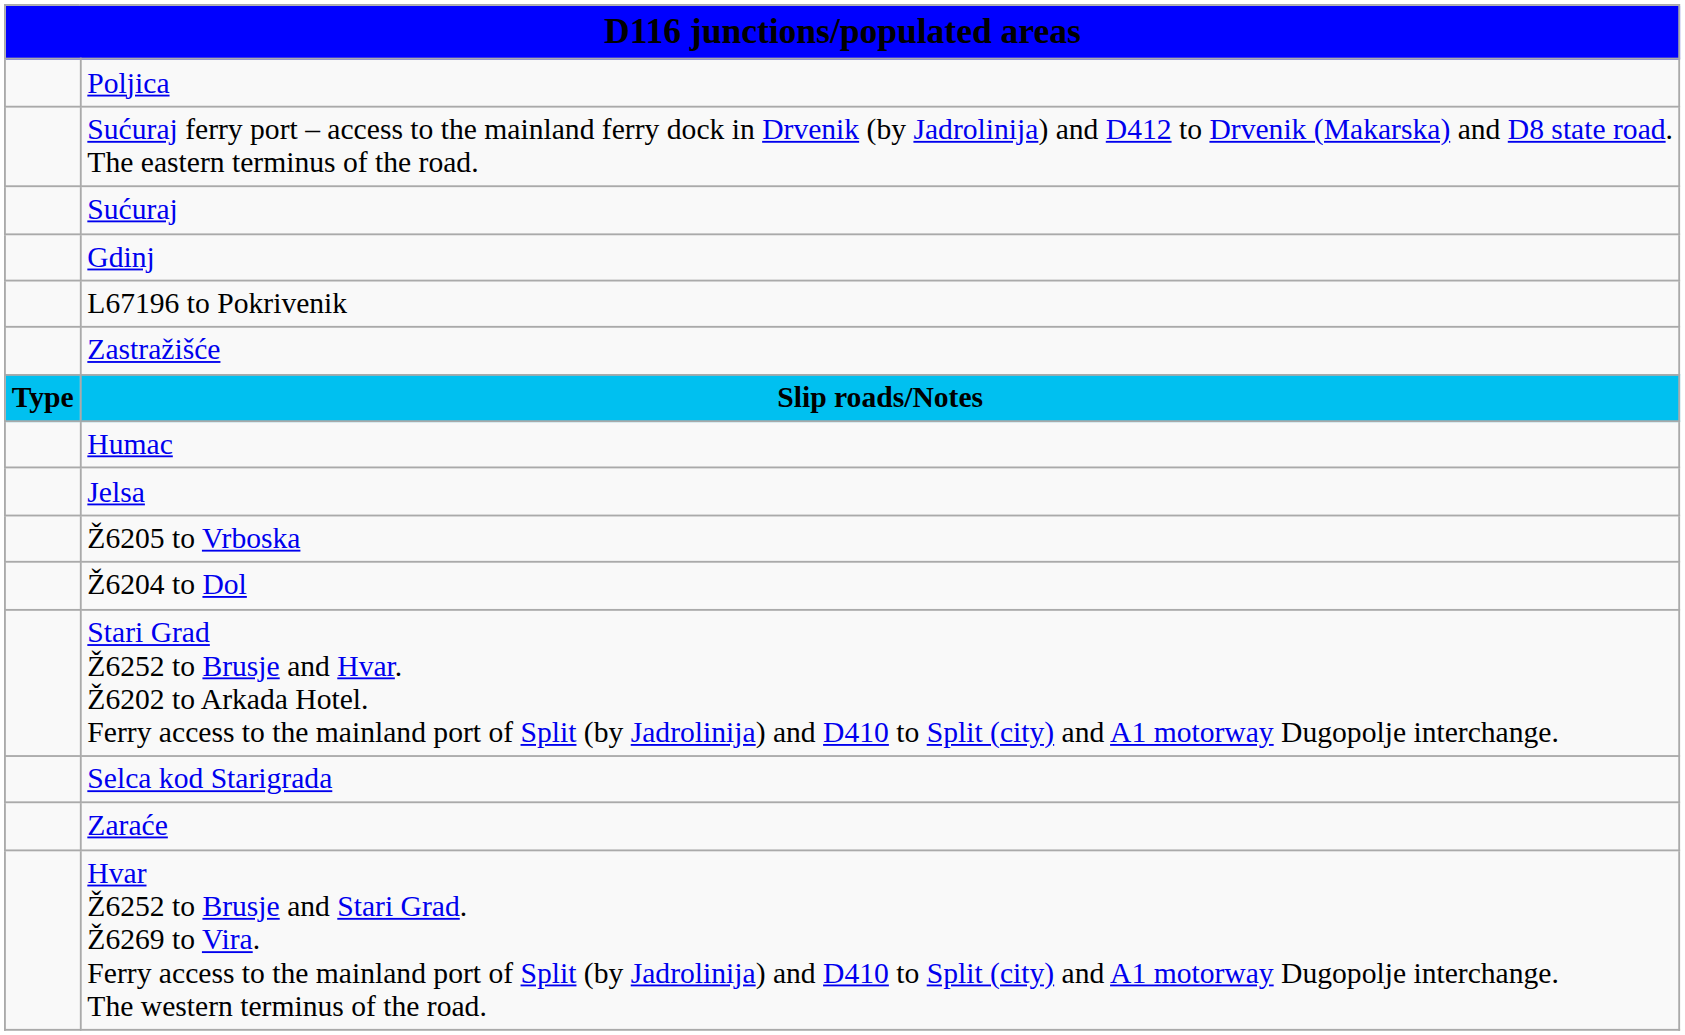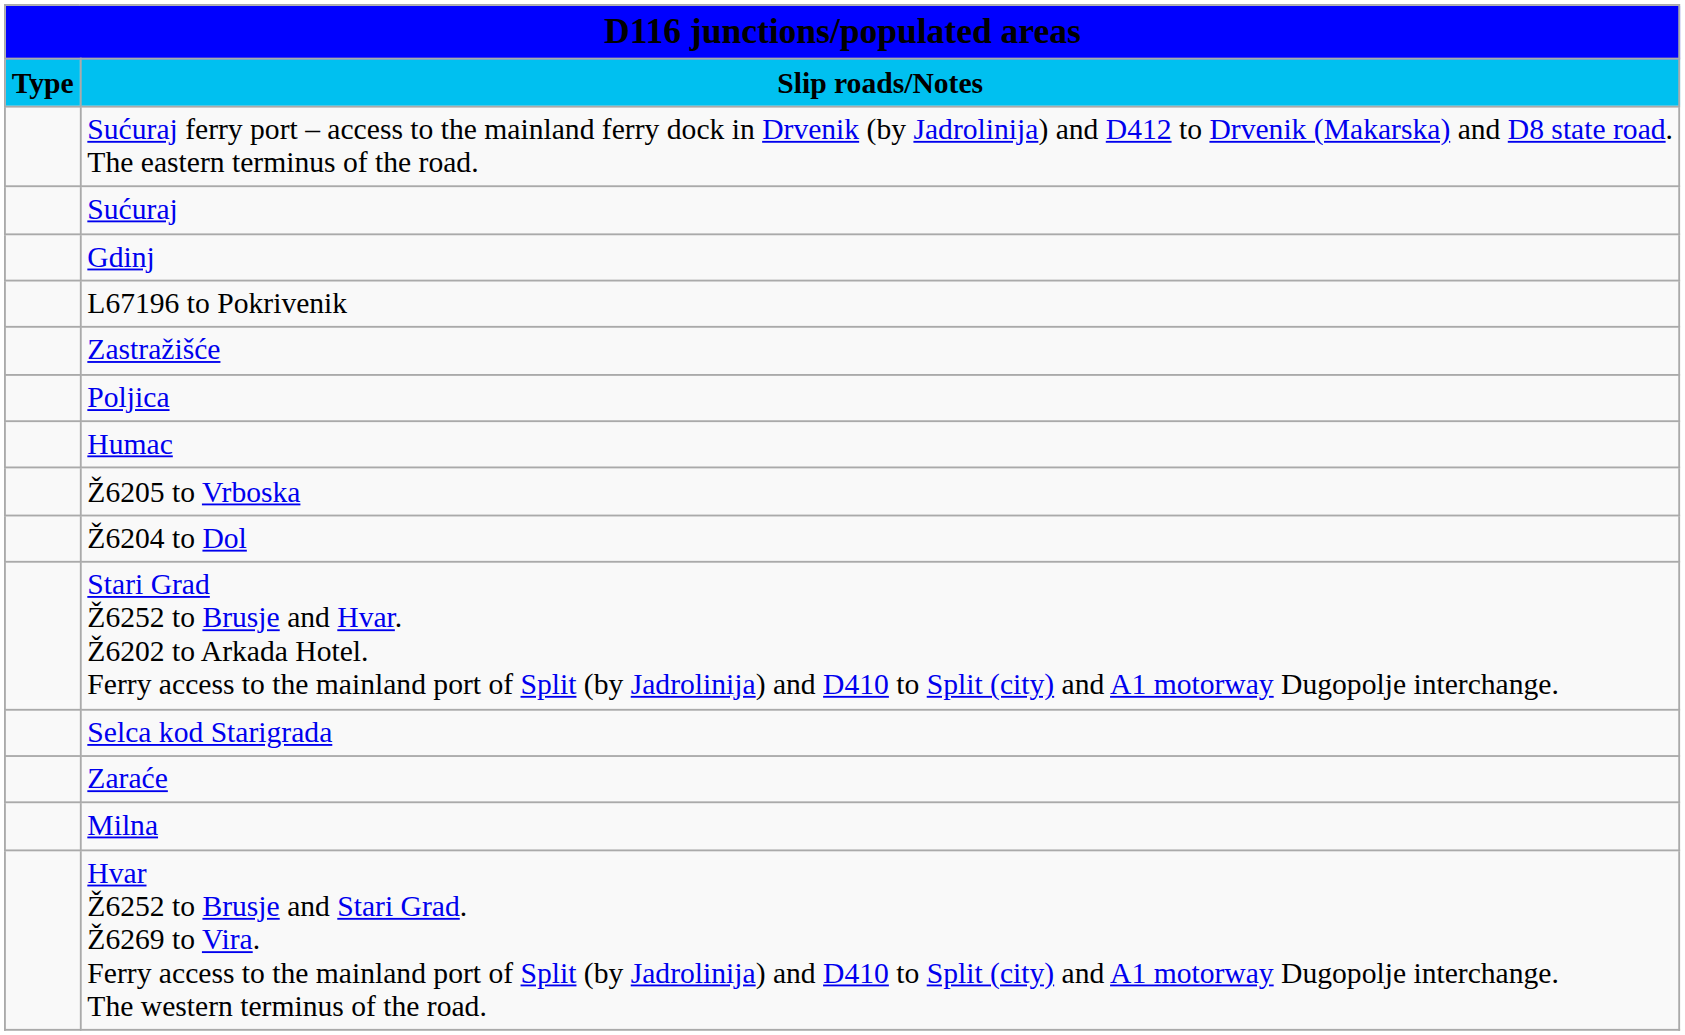rows swapped: Slip roads/Notes <-> Poljica
- row: Jelsa
+ row: Milna
